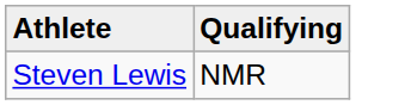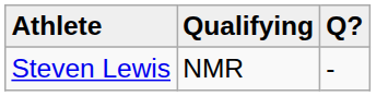+ column: Q? | -
